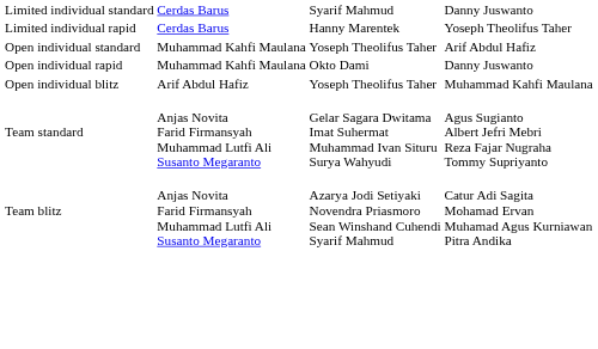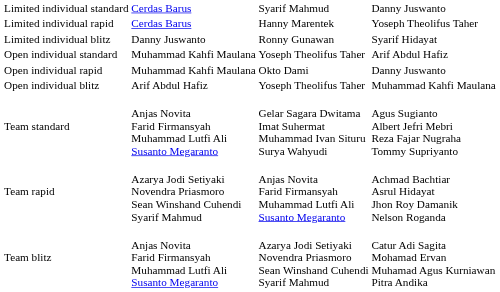+ row: Limited individual blitz | Danny Juswanto | Ronny Gunawan | Syarif Hidayat
+ row: Team rapid | Azarya Jodi Setiyaki Novendra Priasmoro Sean Winshand Cuhendi Syarif Mahmud | Anjas Novita Farid Firmansyah Muhammad Lutfi Ali Susanto Megaranto | Achmad Bachtiar Asrul Hidayat Jhon Roy Damanik Nelson Roganda
